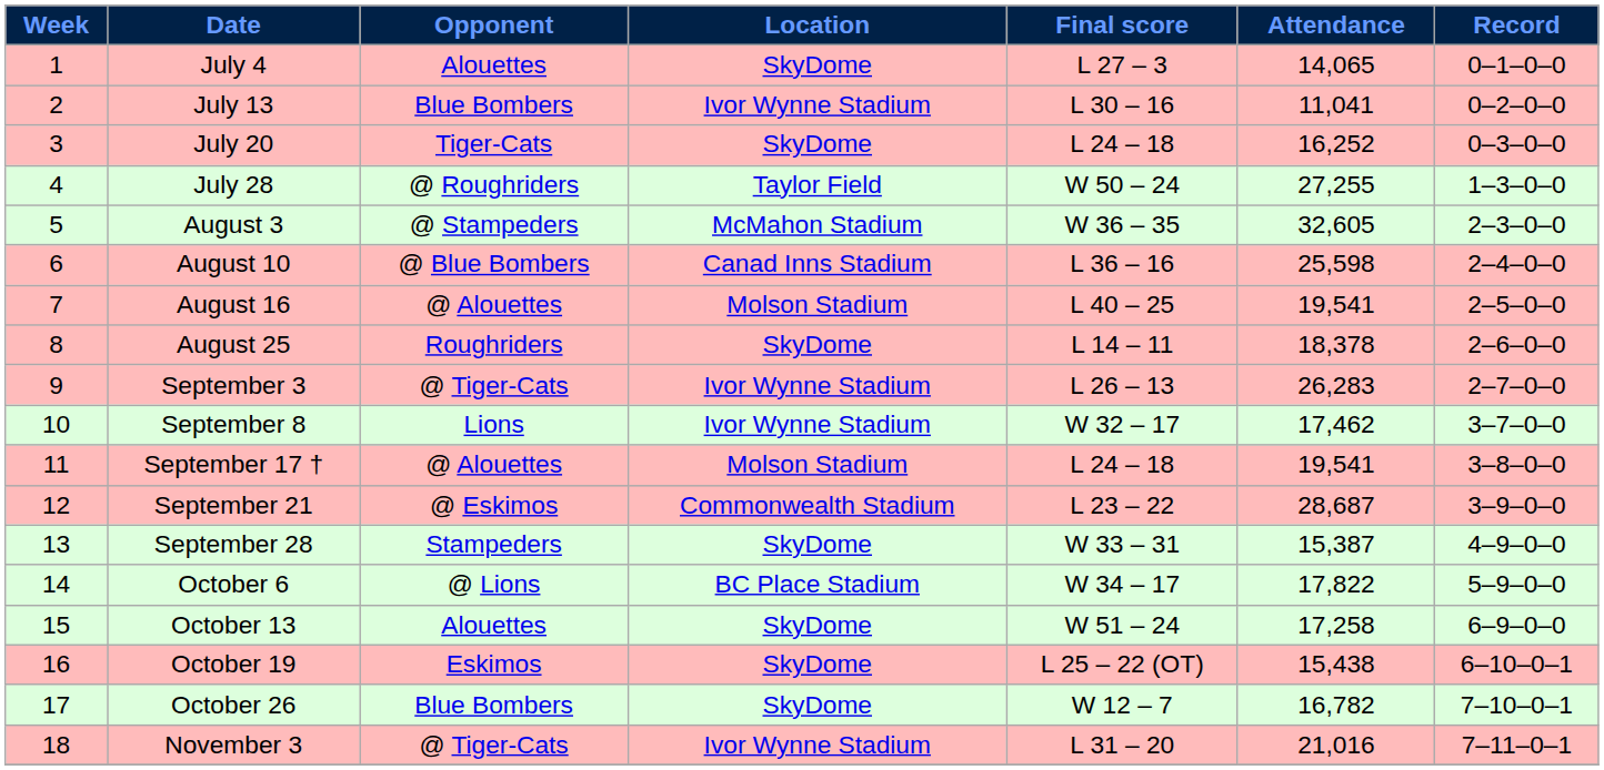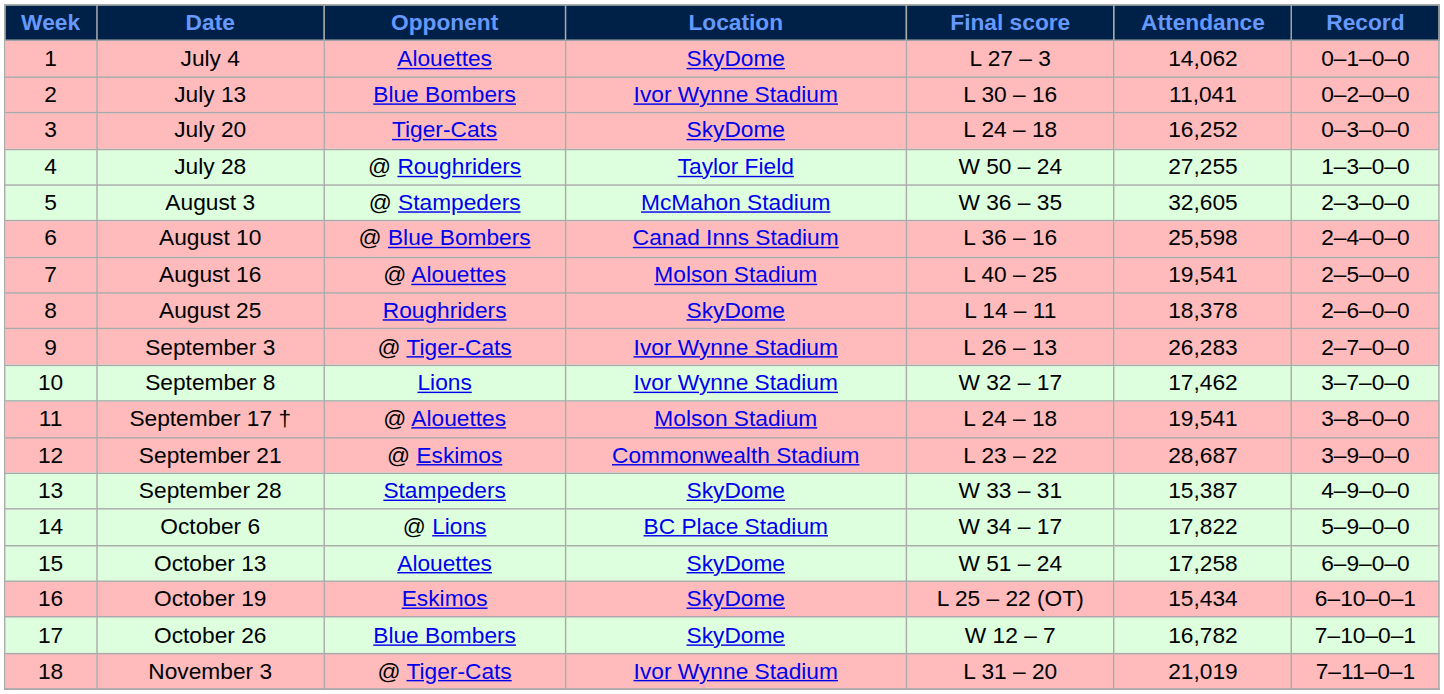July 4 | Attendance: 14,065 -> 14,062
October 19 | Attendance: 15,438 -> 15,434
November 3 | Attendance: 21,016 -> 21,019
